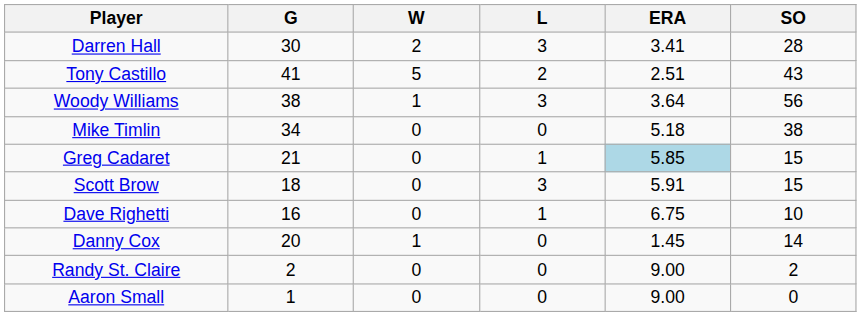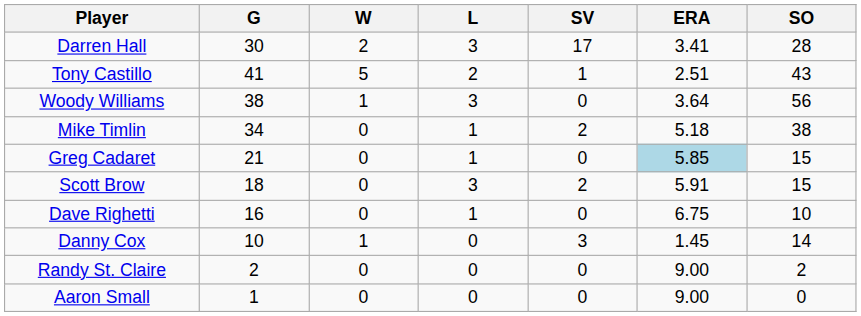+ column: SV | 17 | 1 | 0 | 2 | 0 | 2 | 0 | 3 | 0 | 0
Mike Timlin | L: 0 -> 1
Danny Cox | G: 20 -> 10
